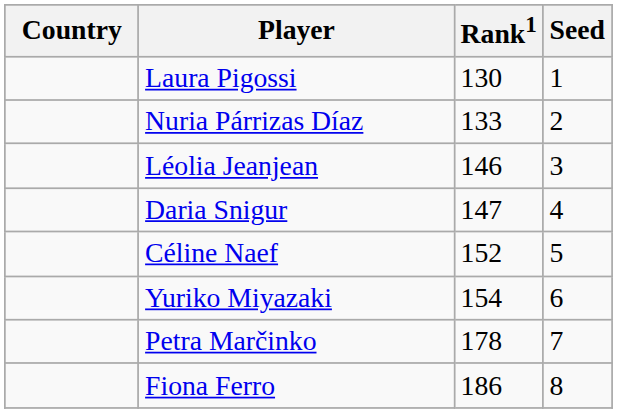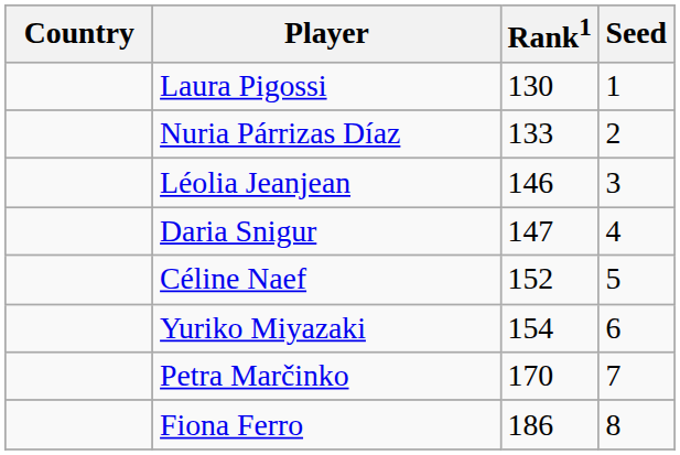Petra Marčinko | Rank1: 178 -> 170
